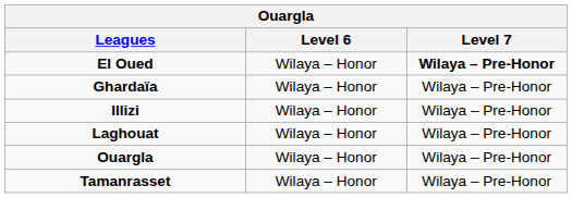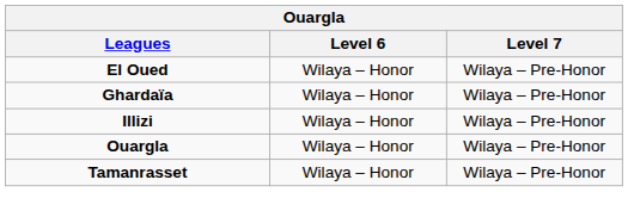El Oued | Level 7: bold -> normal
- row: Laghouat | Wilaya – Honor | Wilaya – Pre-Honor
